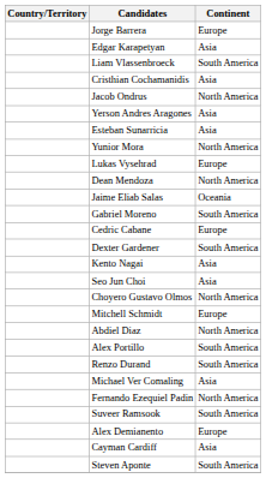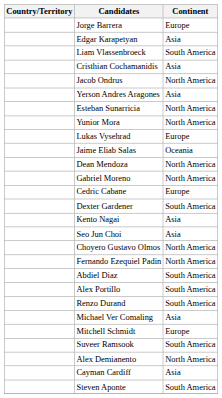Esteban Sunarricia | Continent: Asia -> North America
rows swapped: Dean Mendoza <-> Jaime Eliab Salas
Gabriel Moreno | Continent: South America -> North America
rows swapped: Mitchell Schmidt <-> Fernando Ezequiel Padin
Abdiel Diaz | Continent: North America -> South America
Alex Demianento | Continent: Europe -> North America
